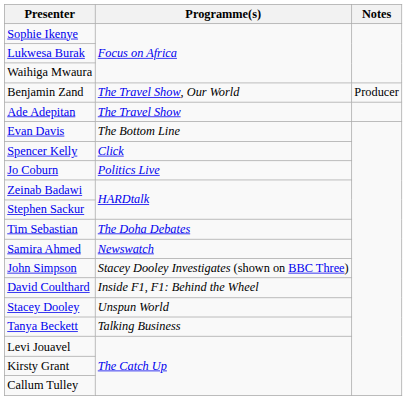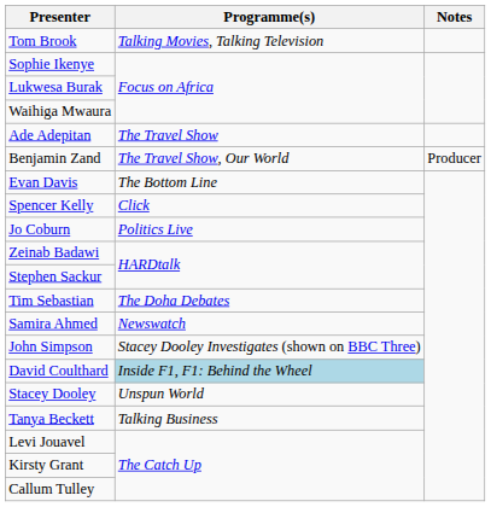+ row: Tom Brook | Talking Movies, Talking Television
rows swapped: Ade Adepitan <-> Benjamin Zand
David Coulthard | Programme(s): no background -> lightblue background
